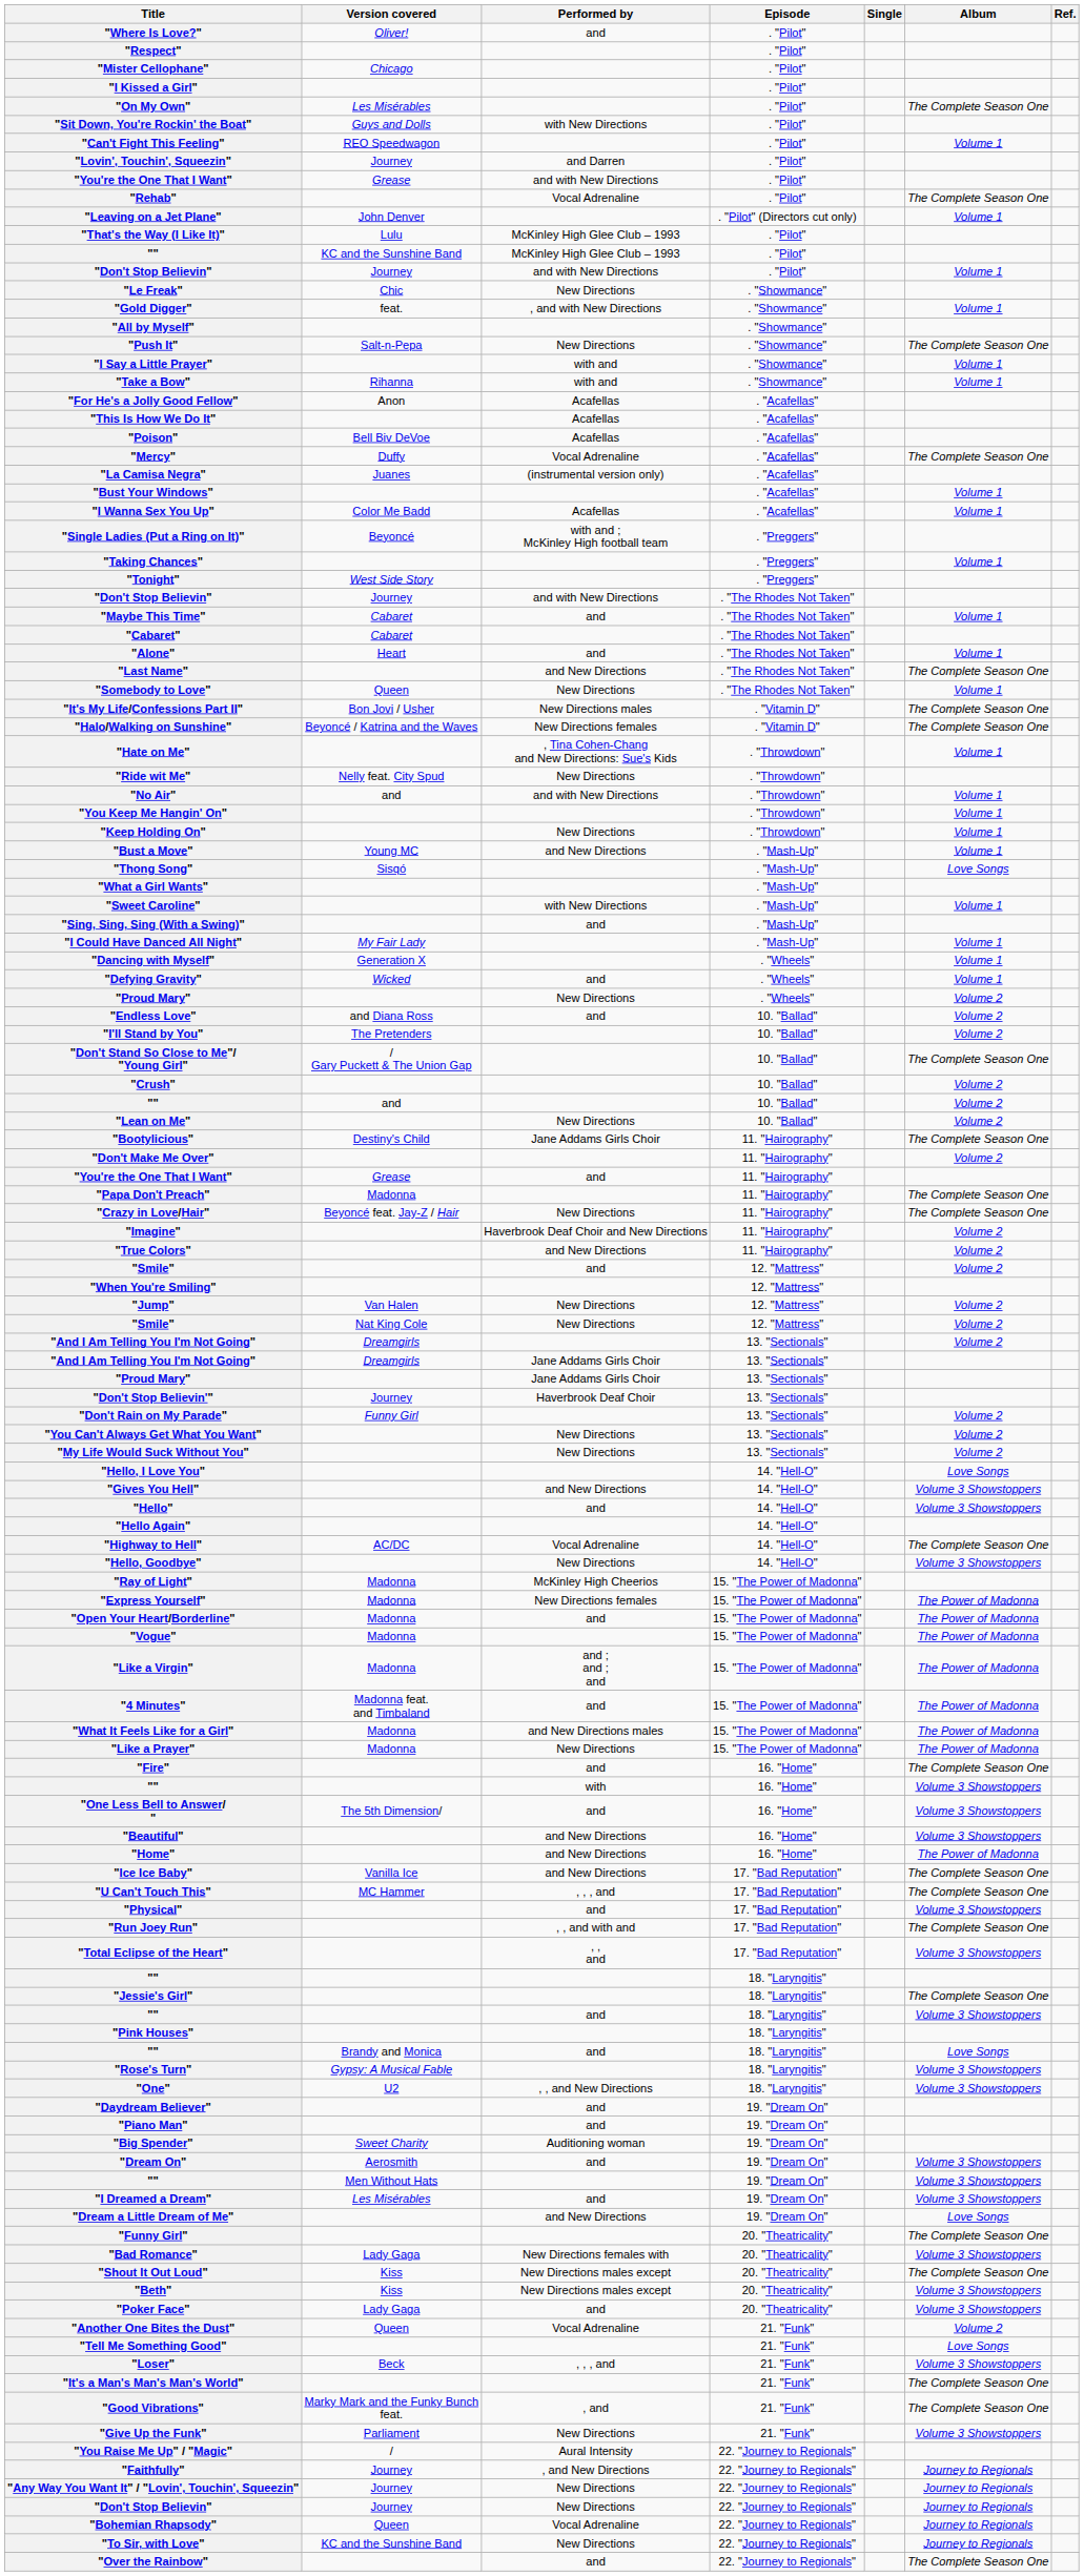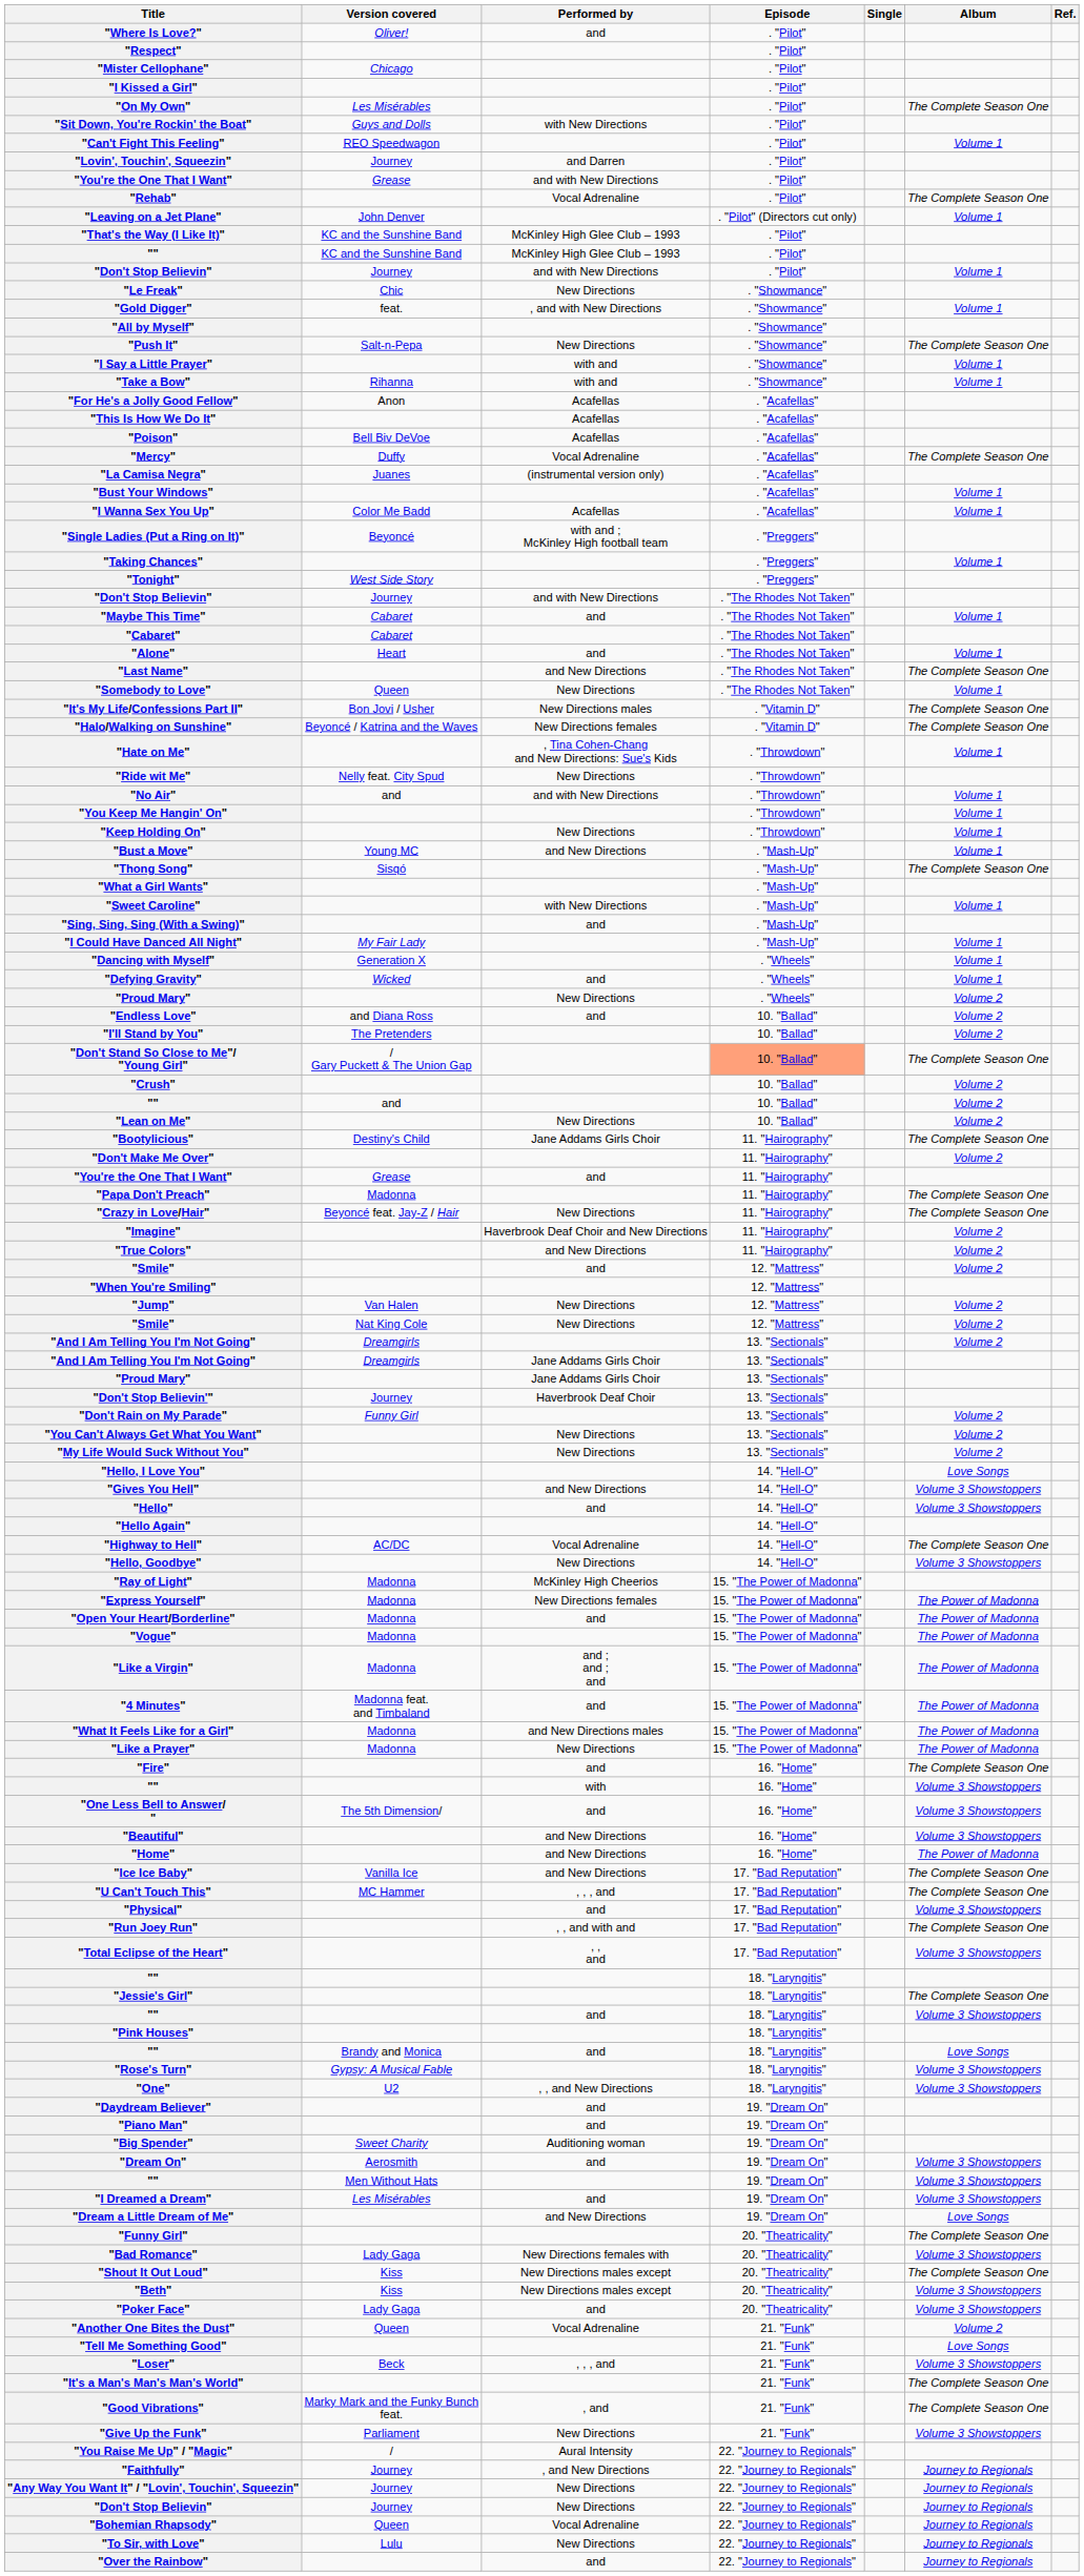"That's the Way (I Like It)" | Version covered: Lulu -> KC and the Sunshine Band
"Thong Song" | Album: Love Songs -> The Complete Season One
"Don't Stand So Close to Me"/ "Young Girl" | Episode: no background -> lightsalmon background
"To Sir, with Love" | Version covered: KC and the Sunshine Band -> Lulu
"Over the Rainbow" | Album: The Complete Season One -> Journey to Regionals
